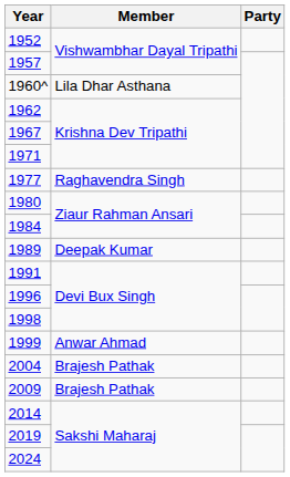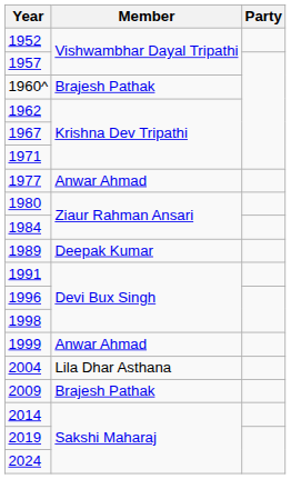1960^ | Member: Lila Dhar Asthana -> Brajesh Pathak
1977 | Member: Raghavendra Singh -> Anwar Ahmad
2004 | Member: Brajesh Pathak -> Lila Dhar Asthana
